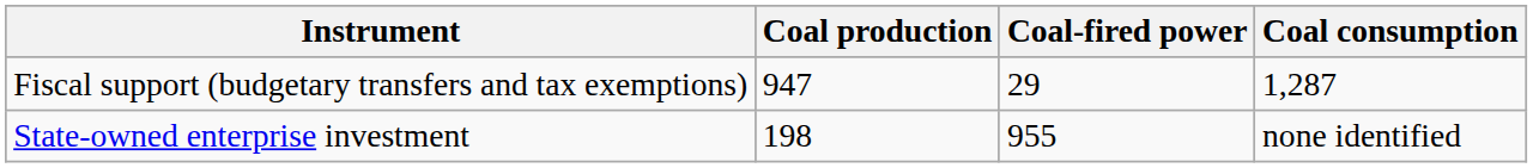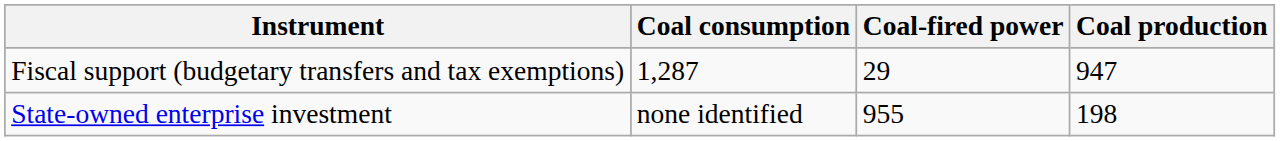columns swapped: Coal production <-> Coal consumption
